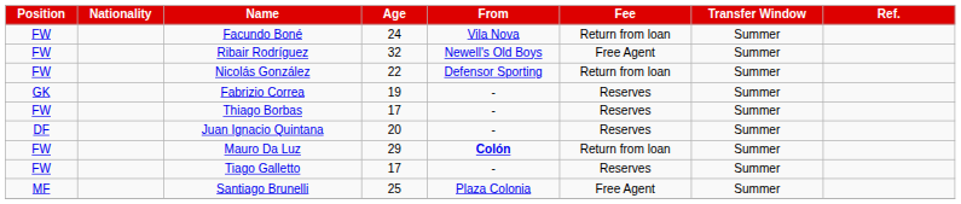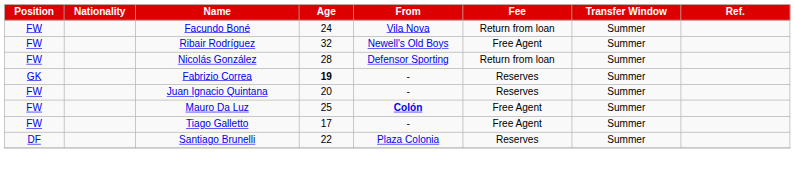Nicolás González | Age: 22 -> 28
Fabrizio Correa | Age: normal -> bold
- row: FW | Thiago Borbas | 17 | - | Reserves | Summer
Juan Ignacio Quintana | Position: DF -> FW
Mauro Da Luz | Age: 29 -> 25
Mauro Da Luz | Fee: Return from loan -> Free Agent
Tiago Galletto | Fee: Reserves -> Free Agent
Santiago Brunelli | Position: MF -> DF
Santiago Brunelli | Age: 25 -> 22
Santiago Brunelli | Fee: Free Agent -> Reserves
